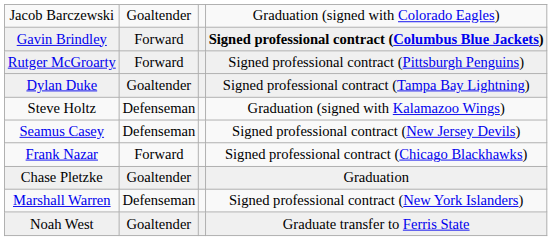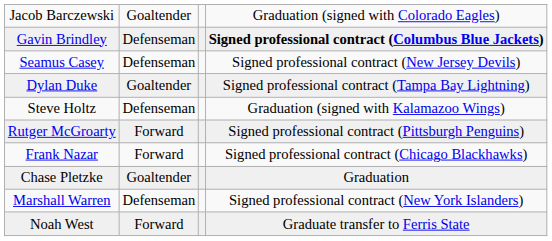Gavin Brindley | column 2: Forward -> Defenseman
rows swapped: Seamus Casey <-> Rutger McGroarty
Noah West | column 2: Goaltender -> Forward
